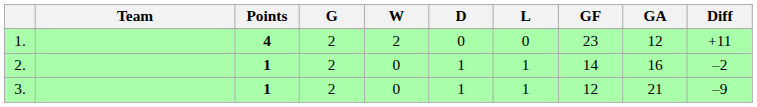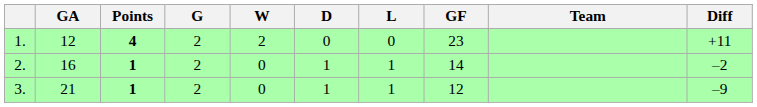columns swapped: Team <-> GA
